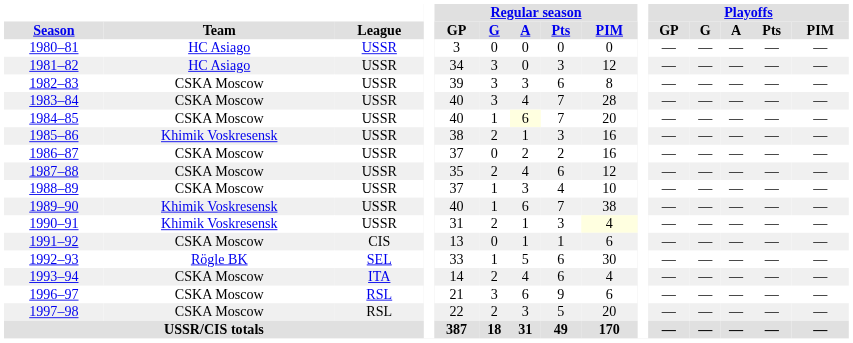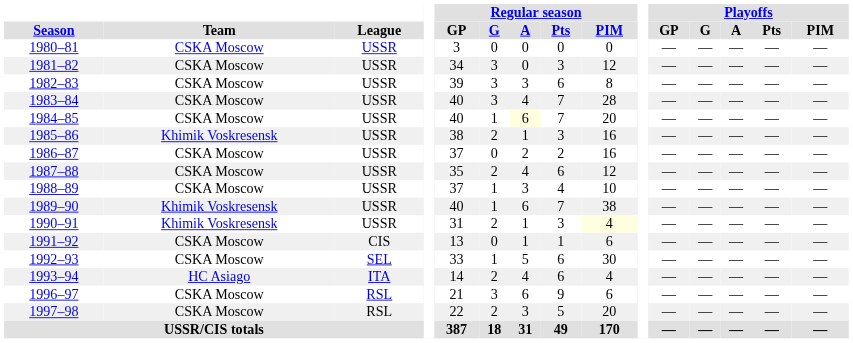1980–81 | Team: HC Asiago -> CSKA Moscow
1981–82 | Team: HC Asiago -> CSKA Moscow
1992–93 | Team: Rögle BK -> CSKA Moscow
1993–94 | Team: CSKA Moscow -> HC Asiago
